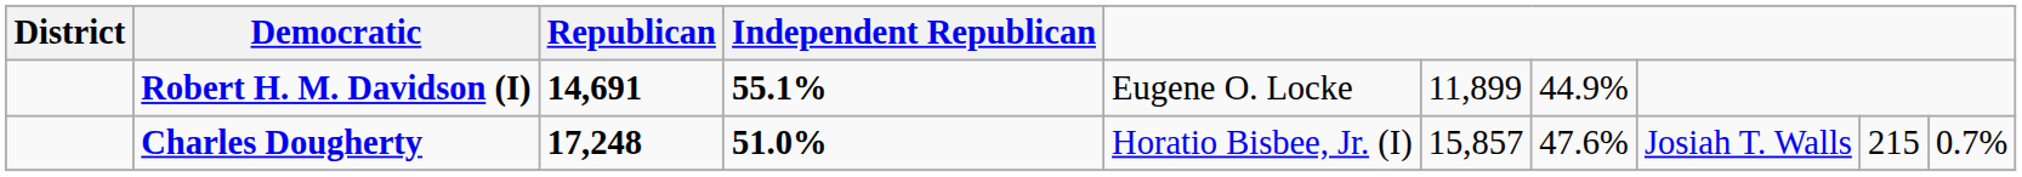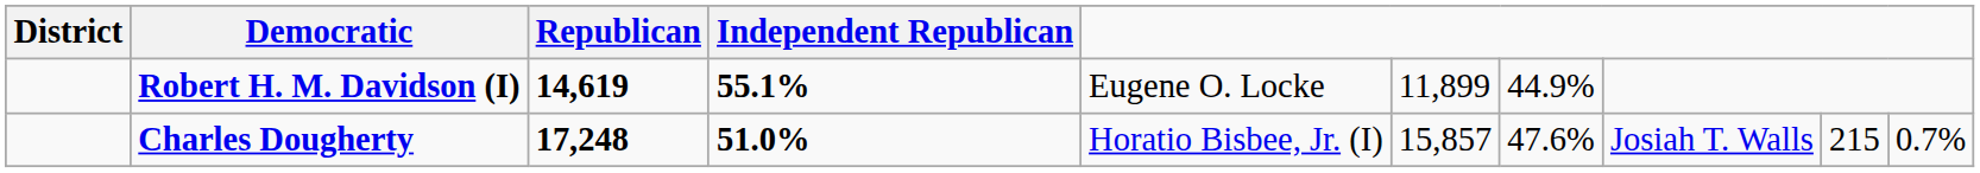Robert H. M. Davidson (I) | Republican: 14,691 -> 14,619
